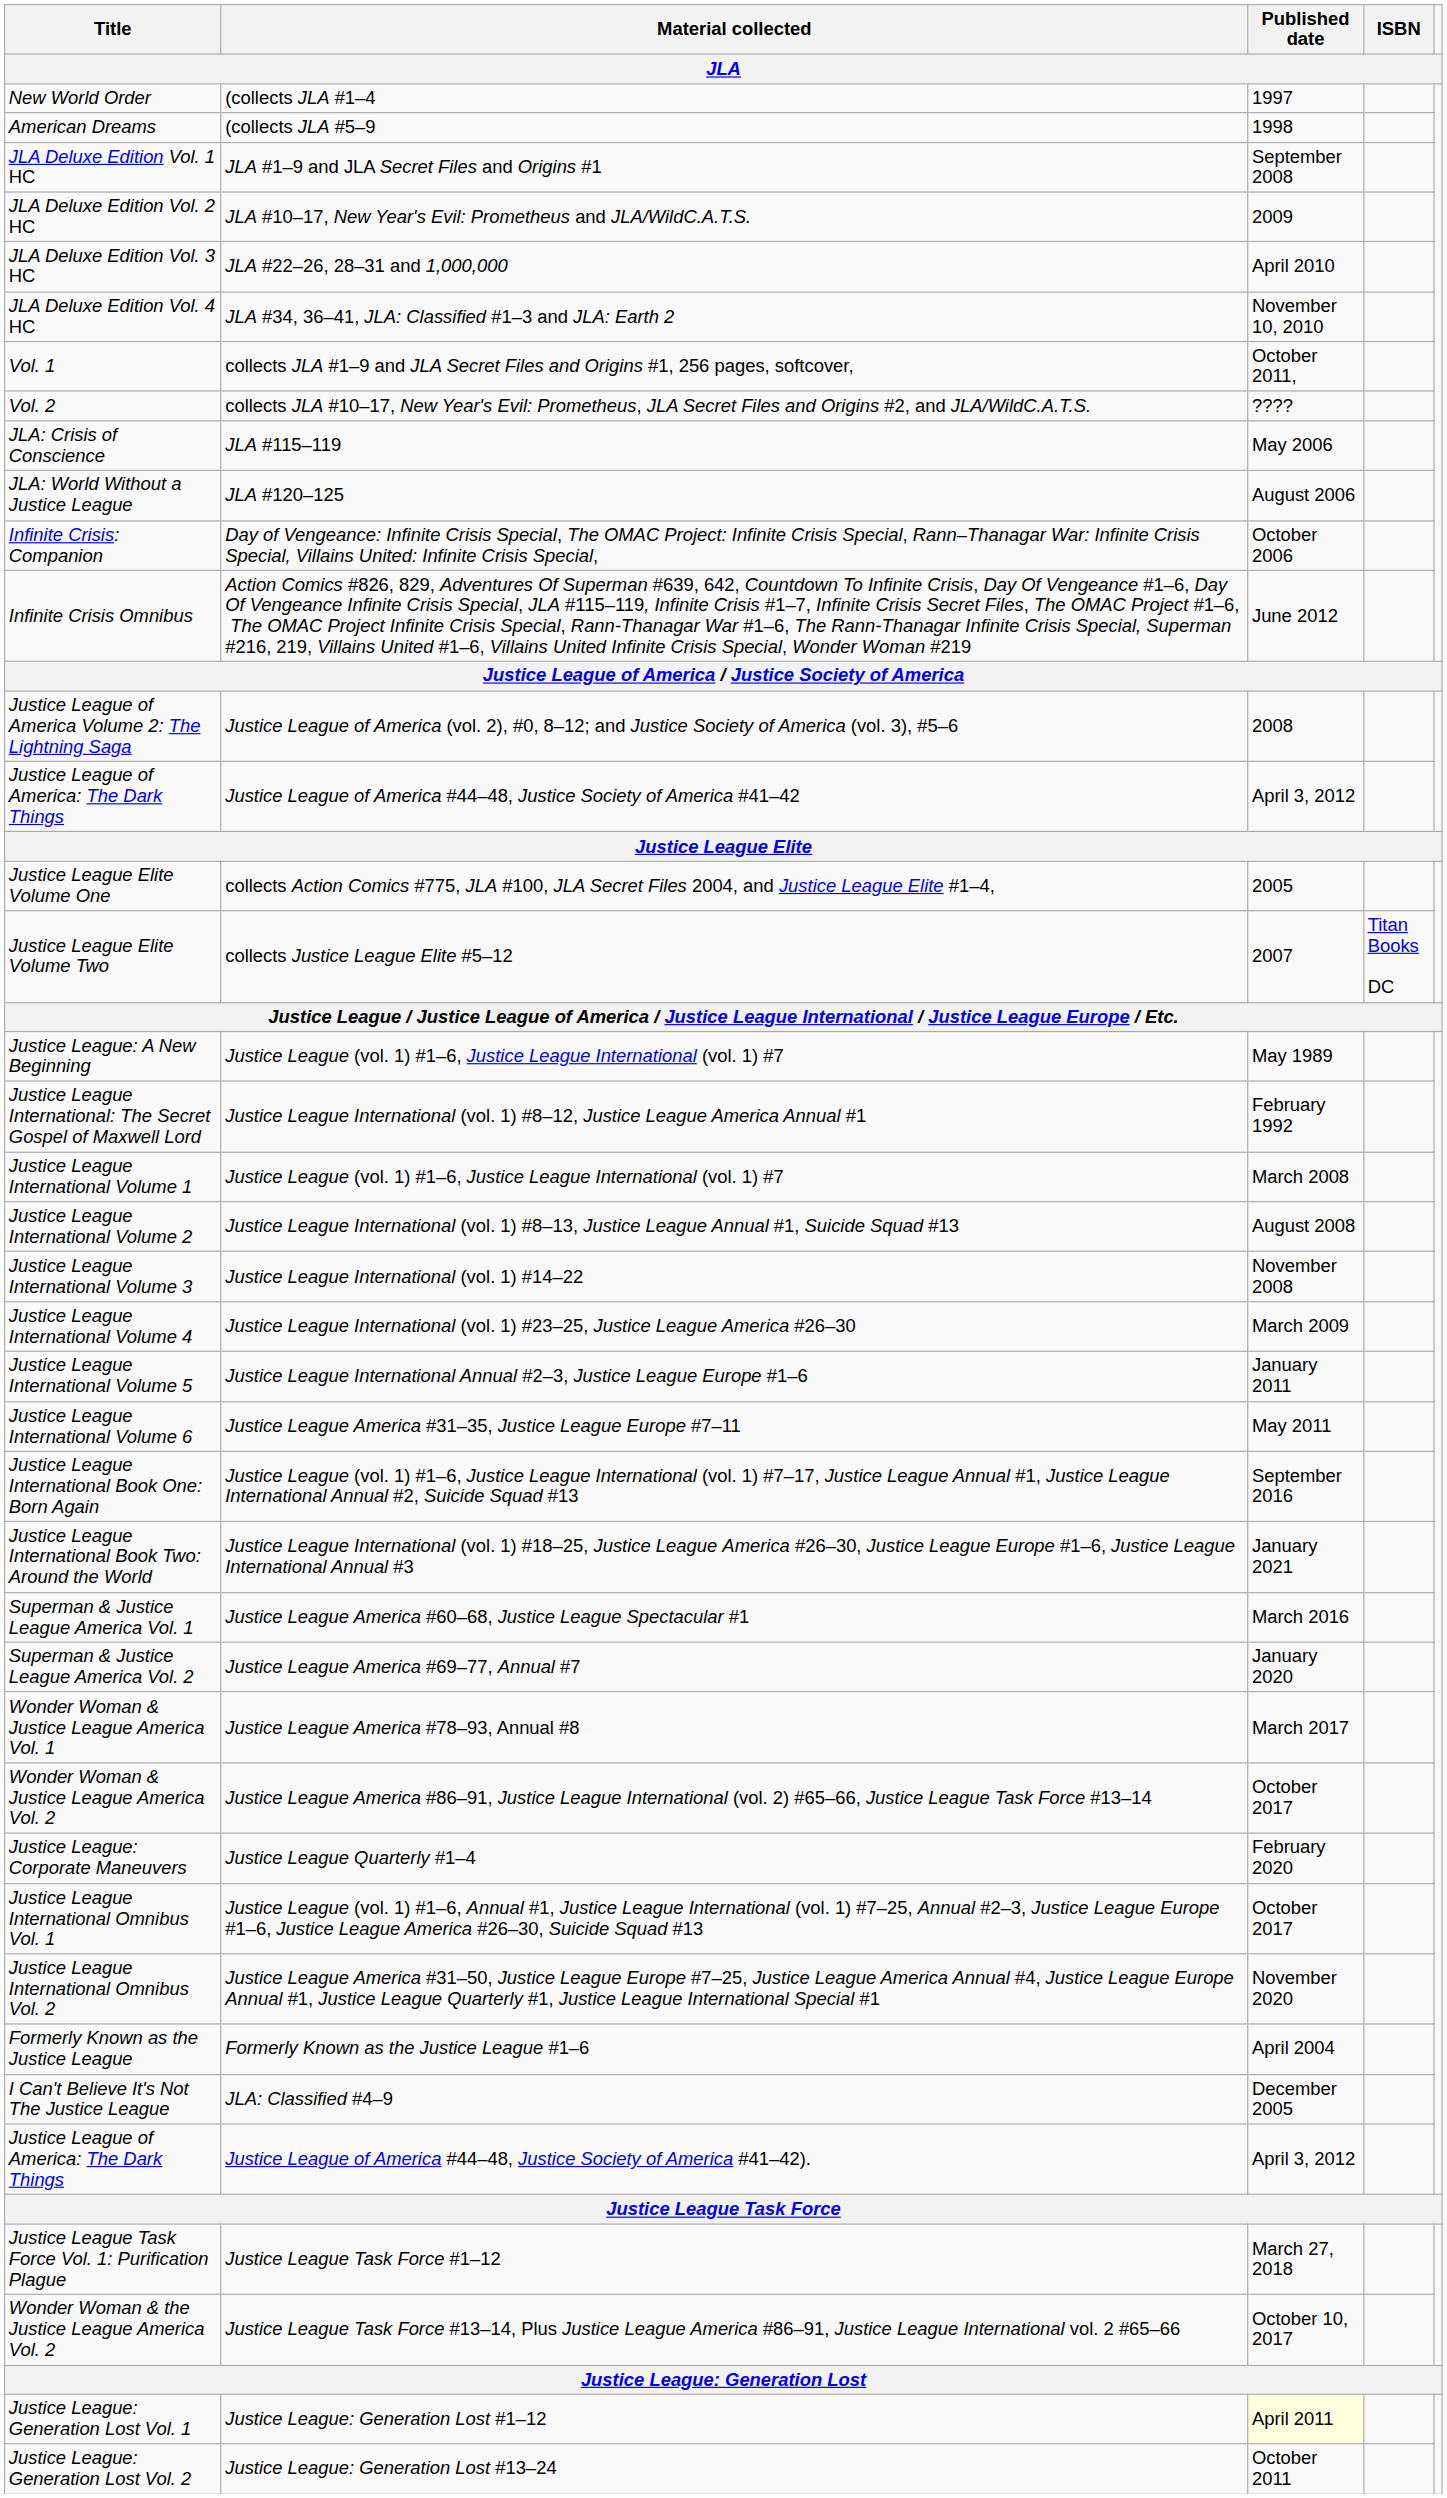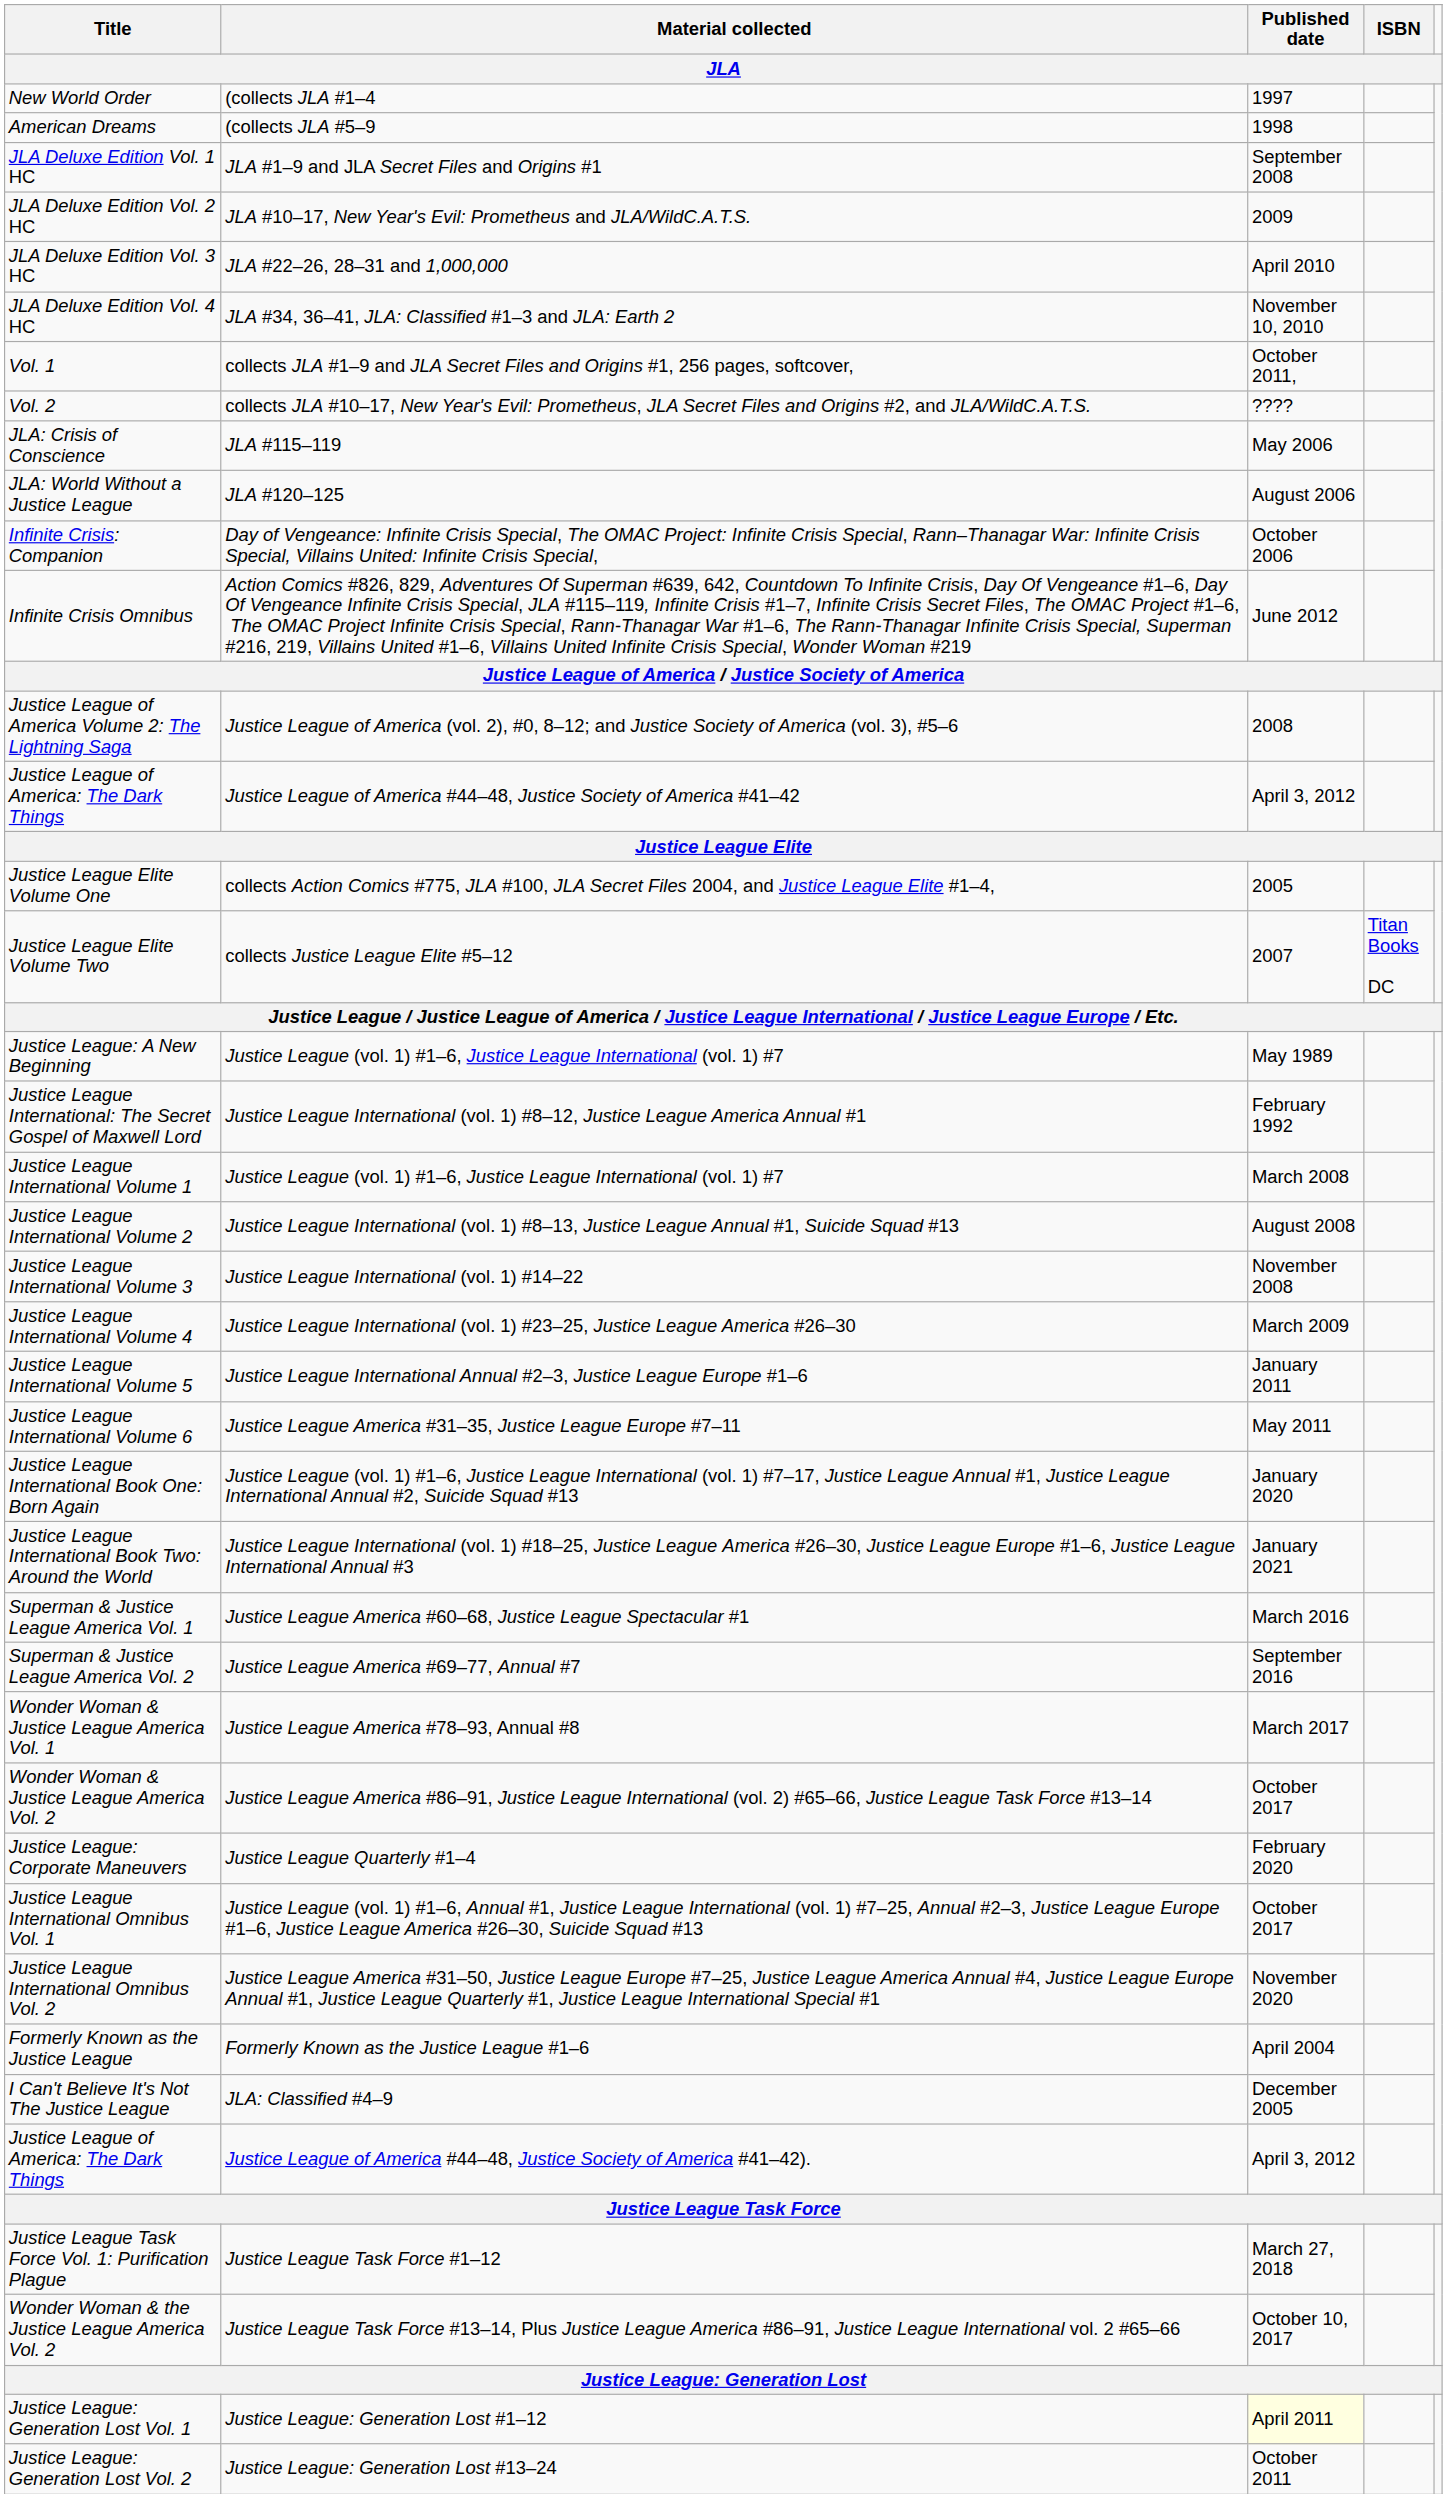Justice League International Book One: Born Again | Published date: September 2016 -> January 2020
Superman & Justice League America Vol. 2 | Published date: January 2020 -> September 2016
